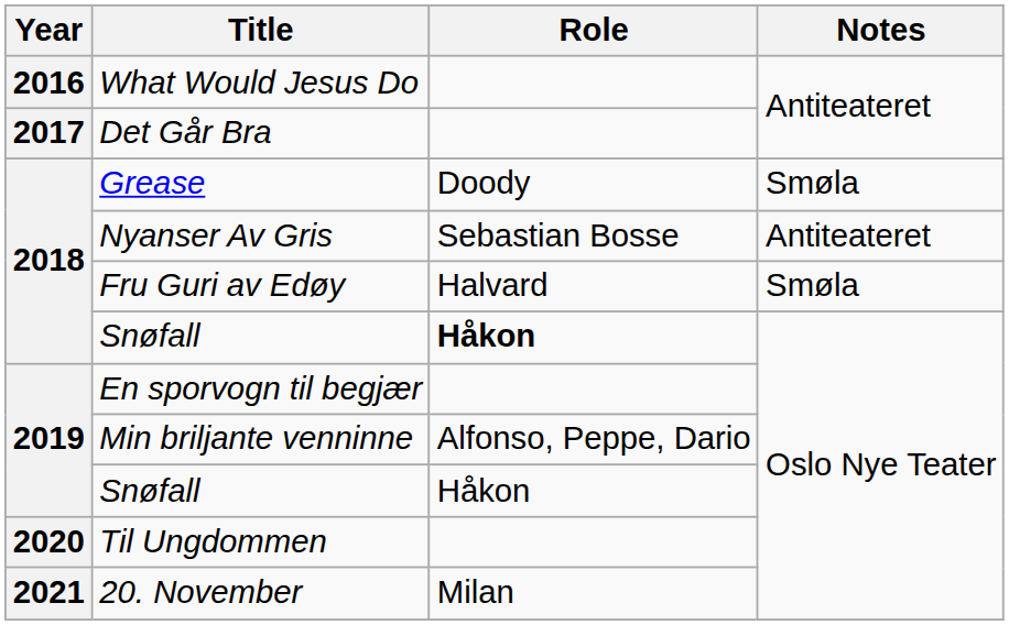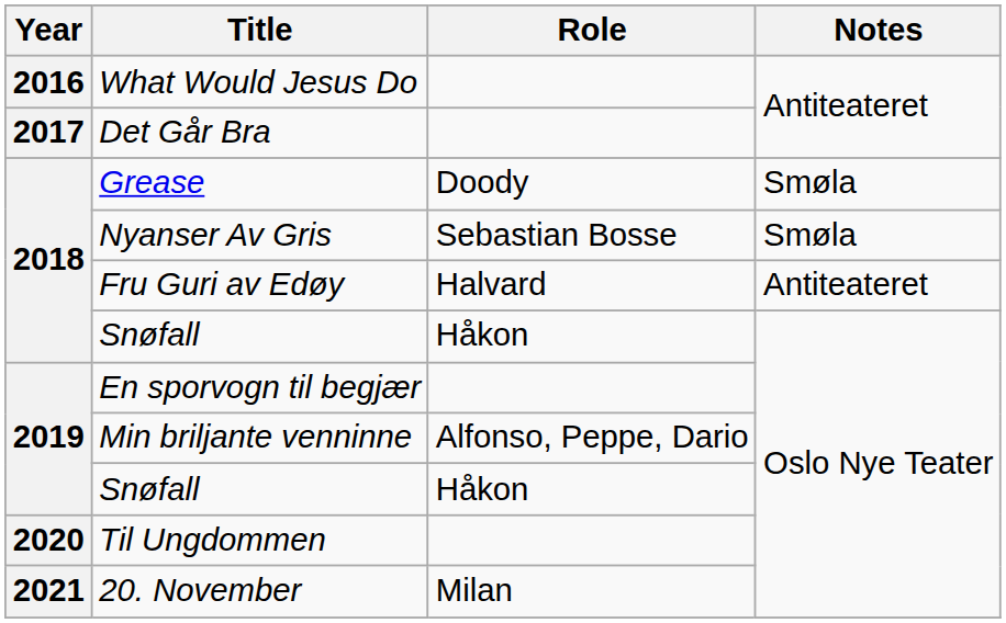Nyanser Av Gris | Notes: Antiteateret -> Smøla
Fru Guri av Edøy | Notes: Smøla -> Antiteateret
2018 / Snøfall | Role: bold -> normal
